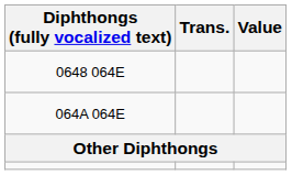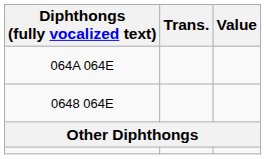rows swapped: 064A 064E <-> 0648 064E
